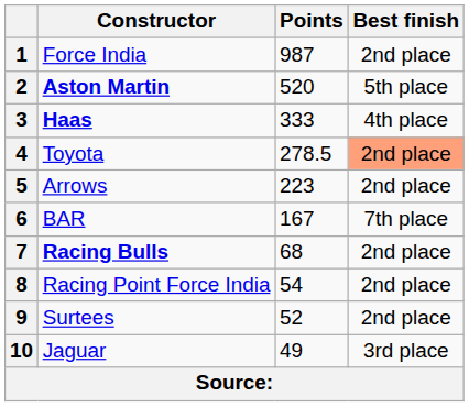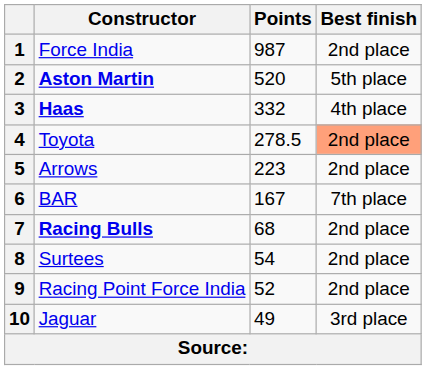3 | Points: 333 -> 332
8 | Constructor: Racing Point Force India -> Surtees
9 | Constructor: Surtees -> Racing Point Force India
